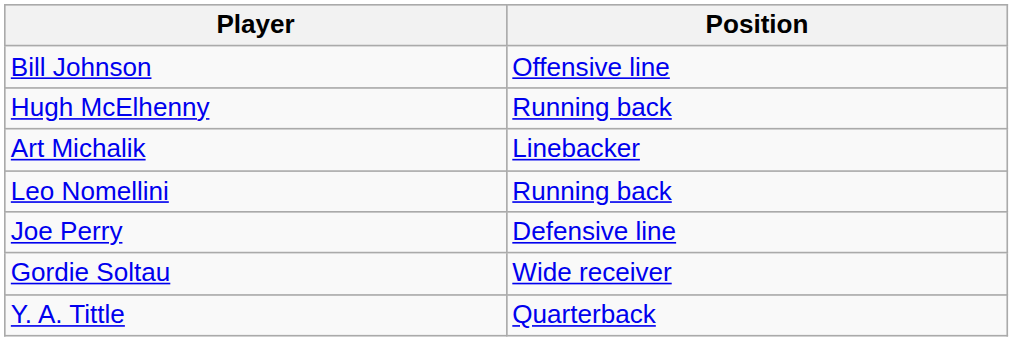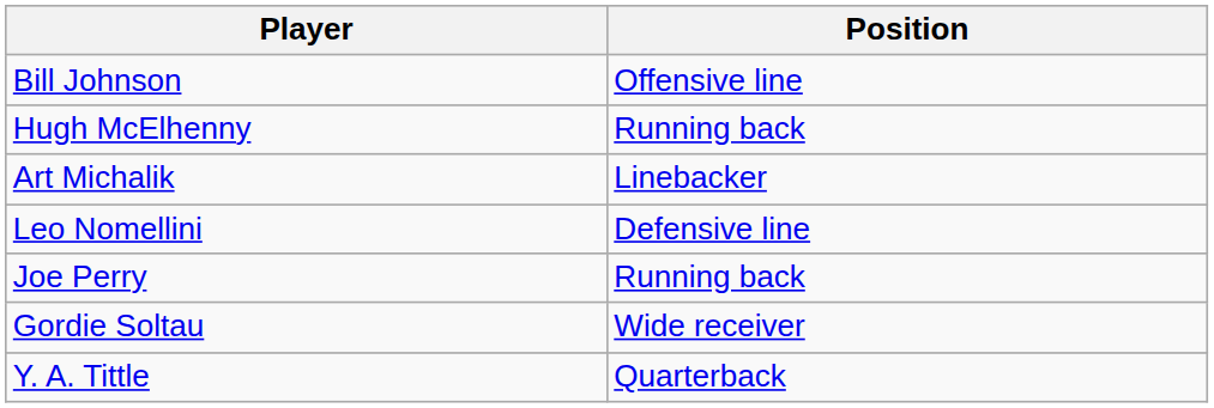Leo Nomellini | Position: Running back -> Defensive line
Joe Perry | Position: Defensive line -> Running back
